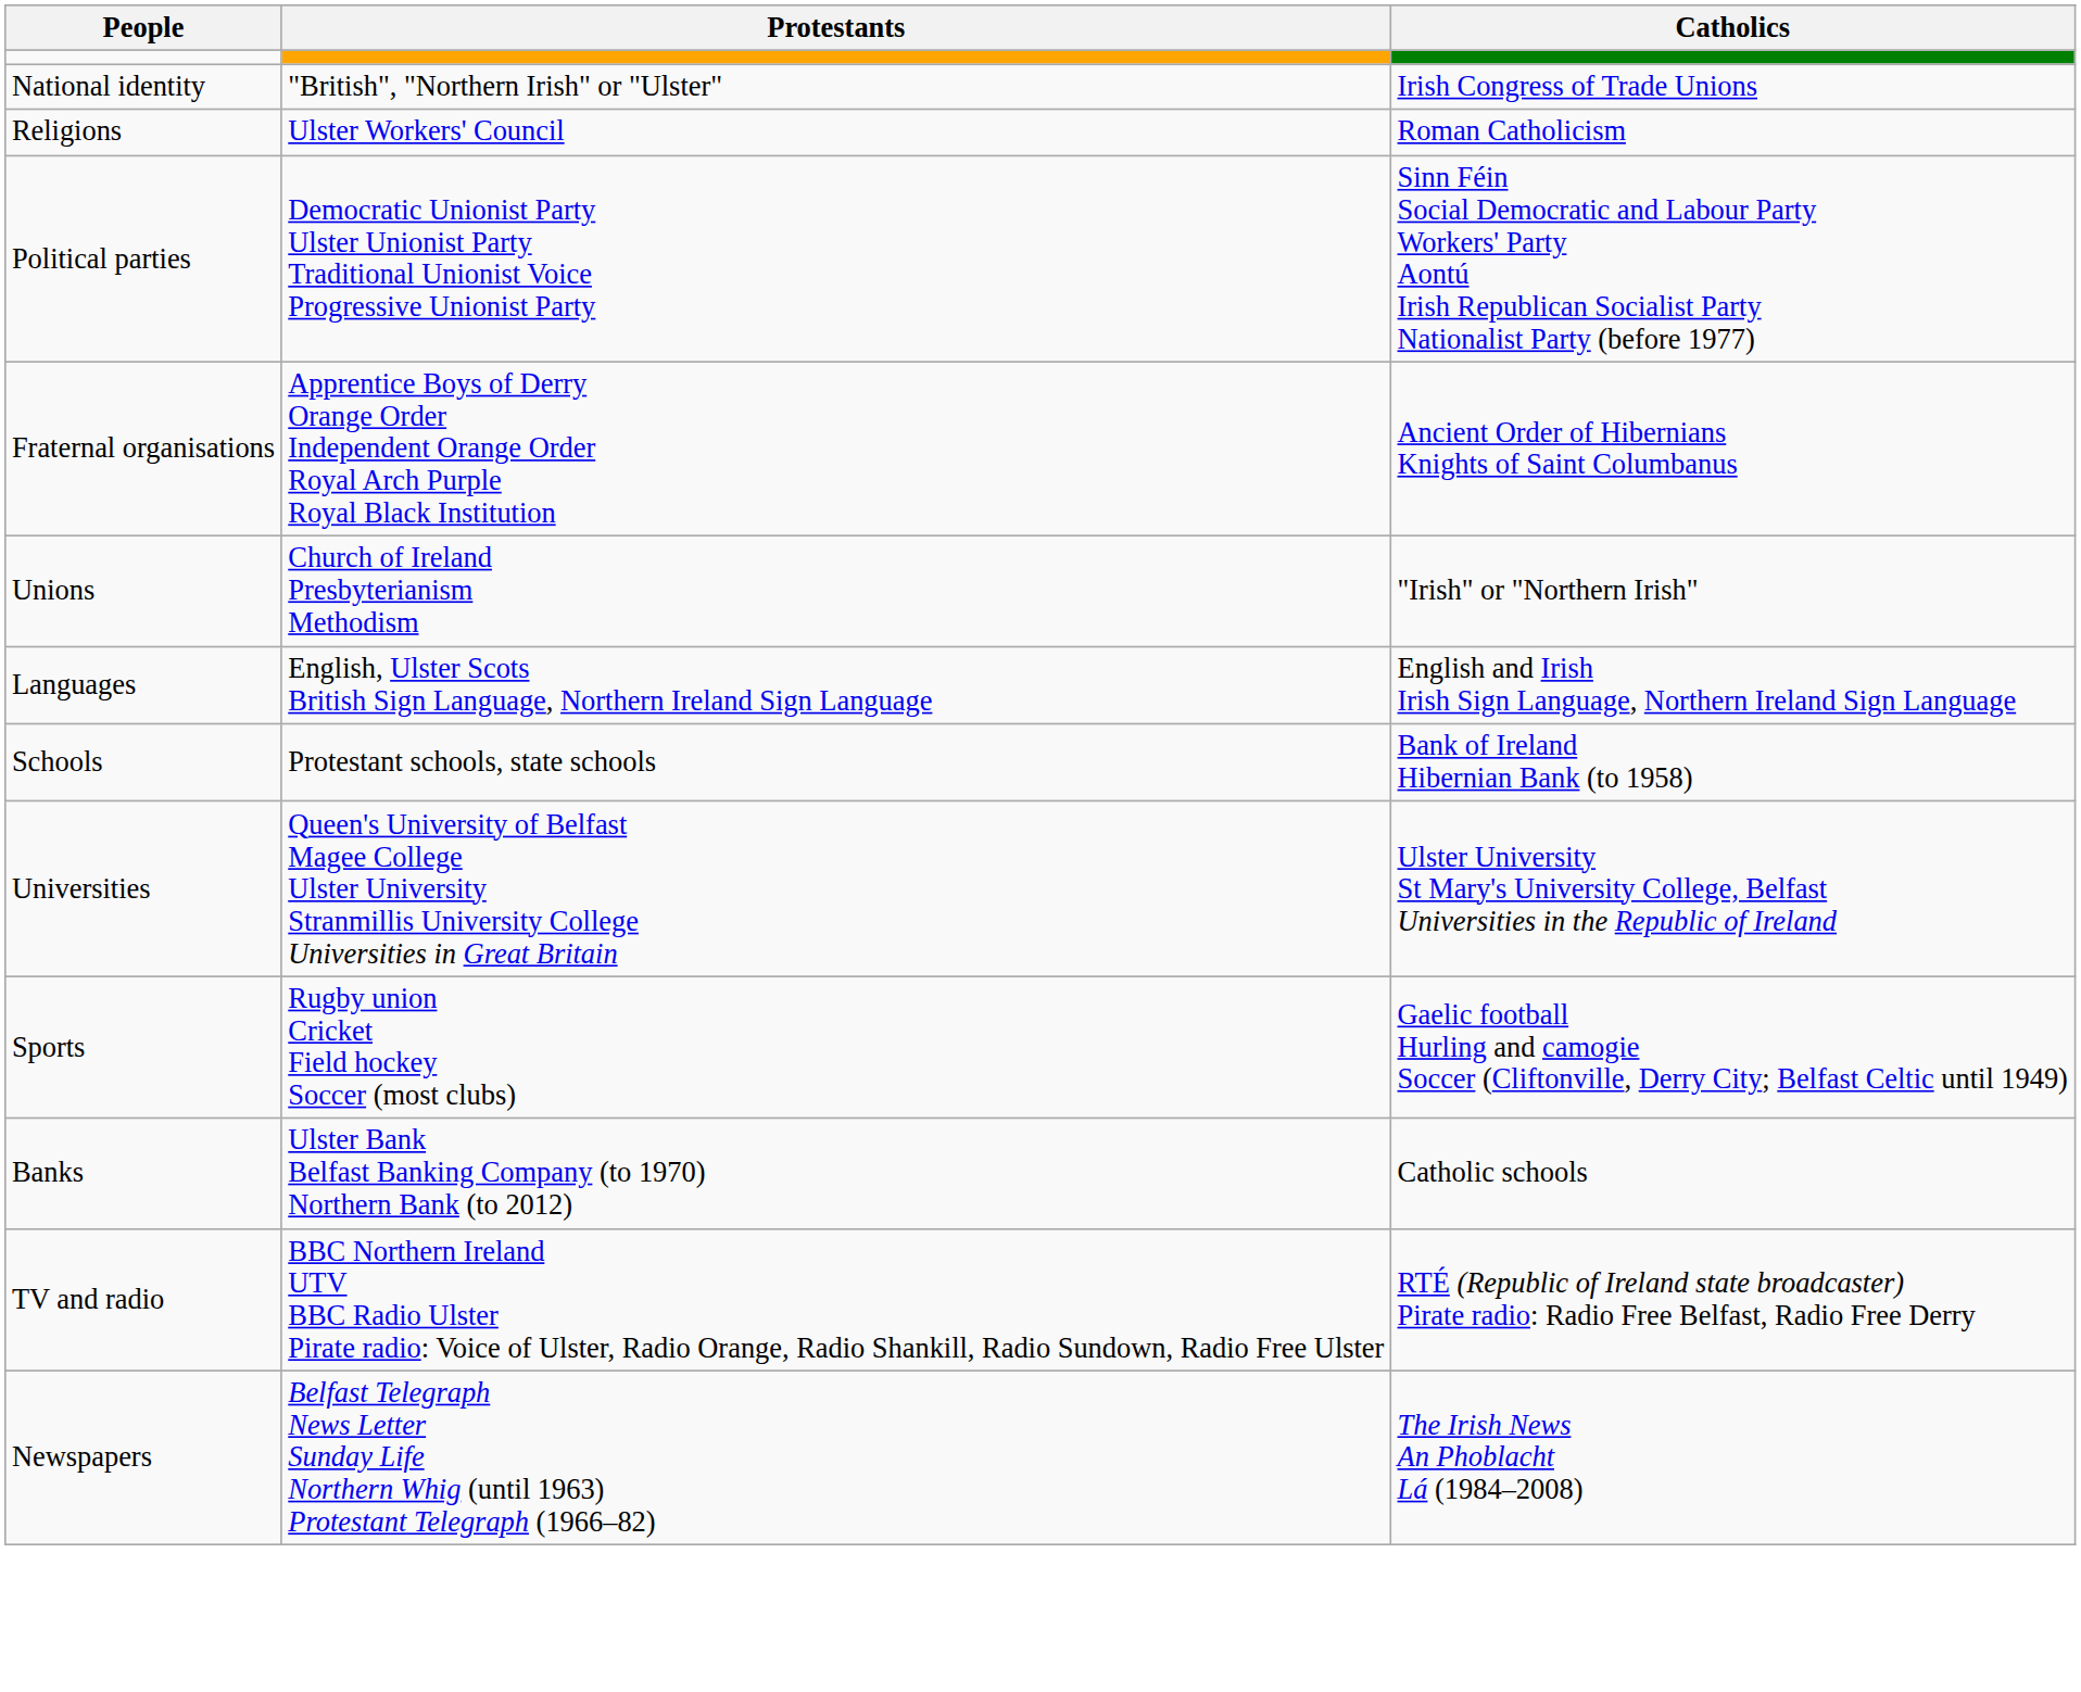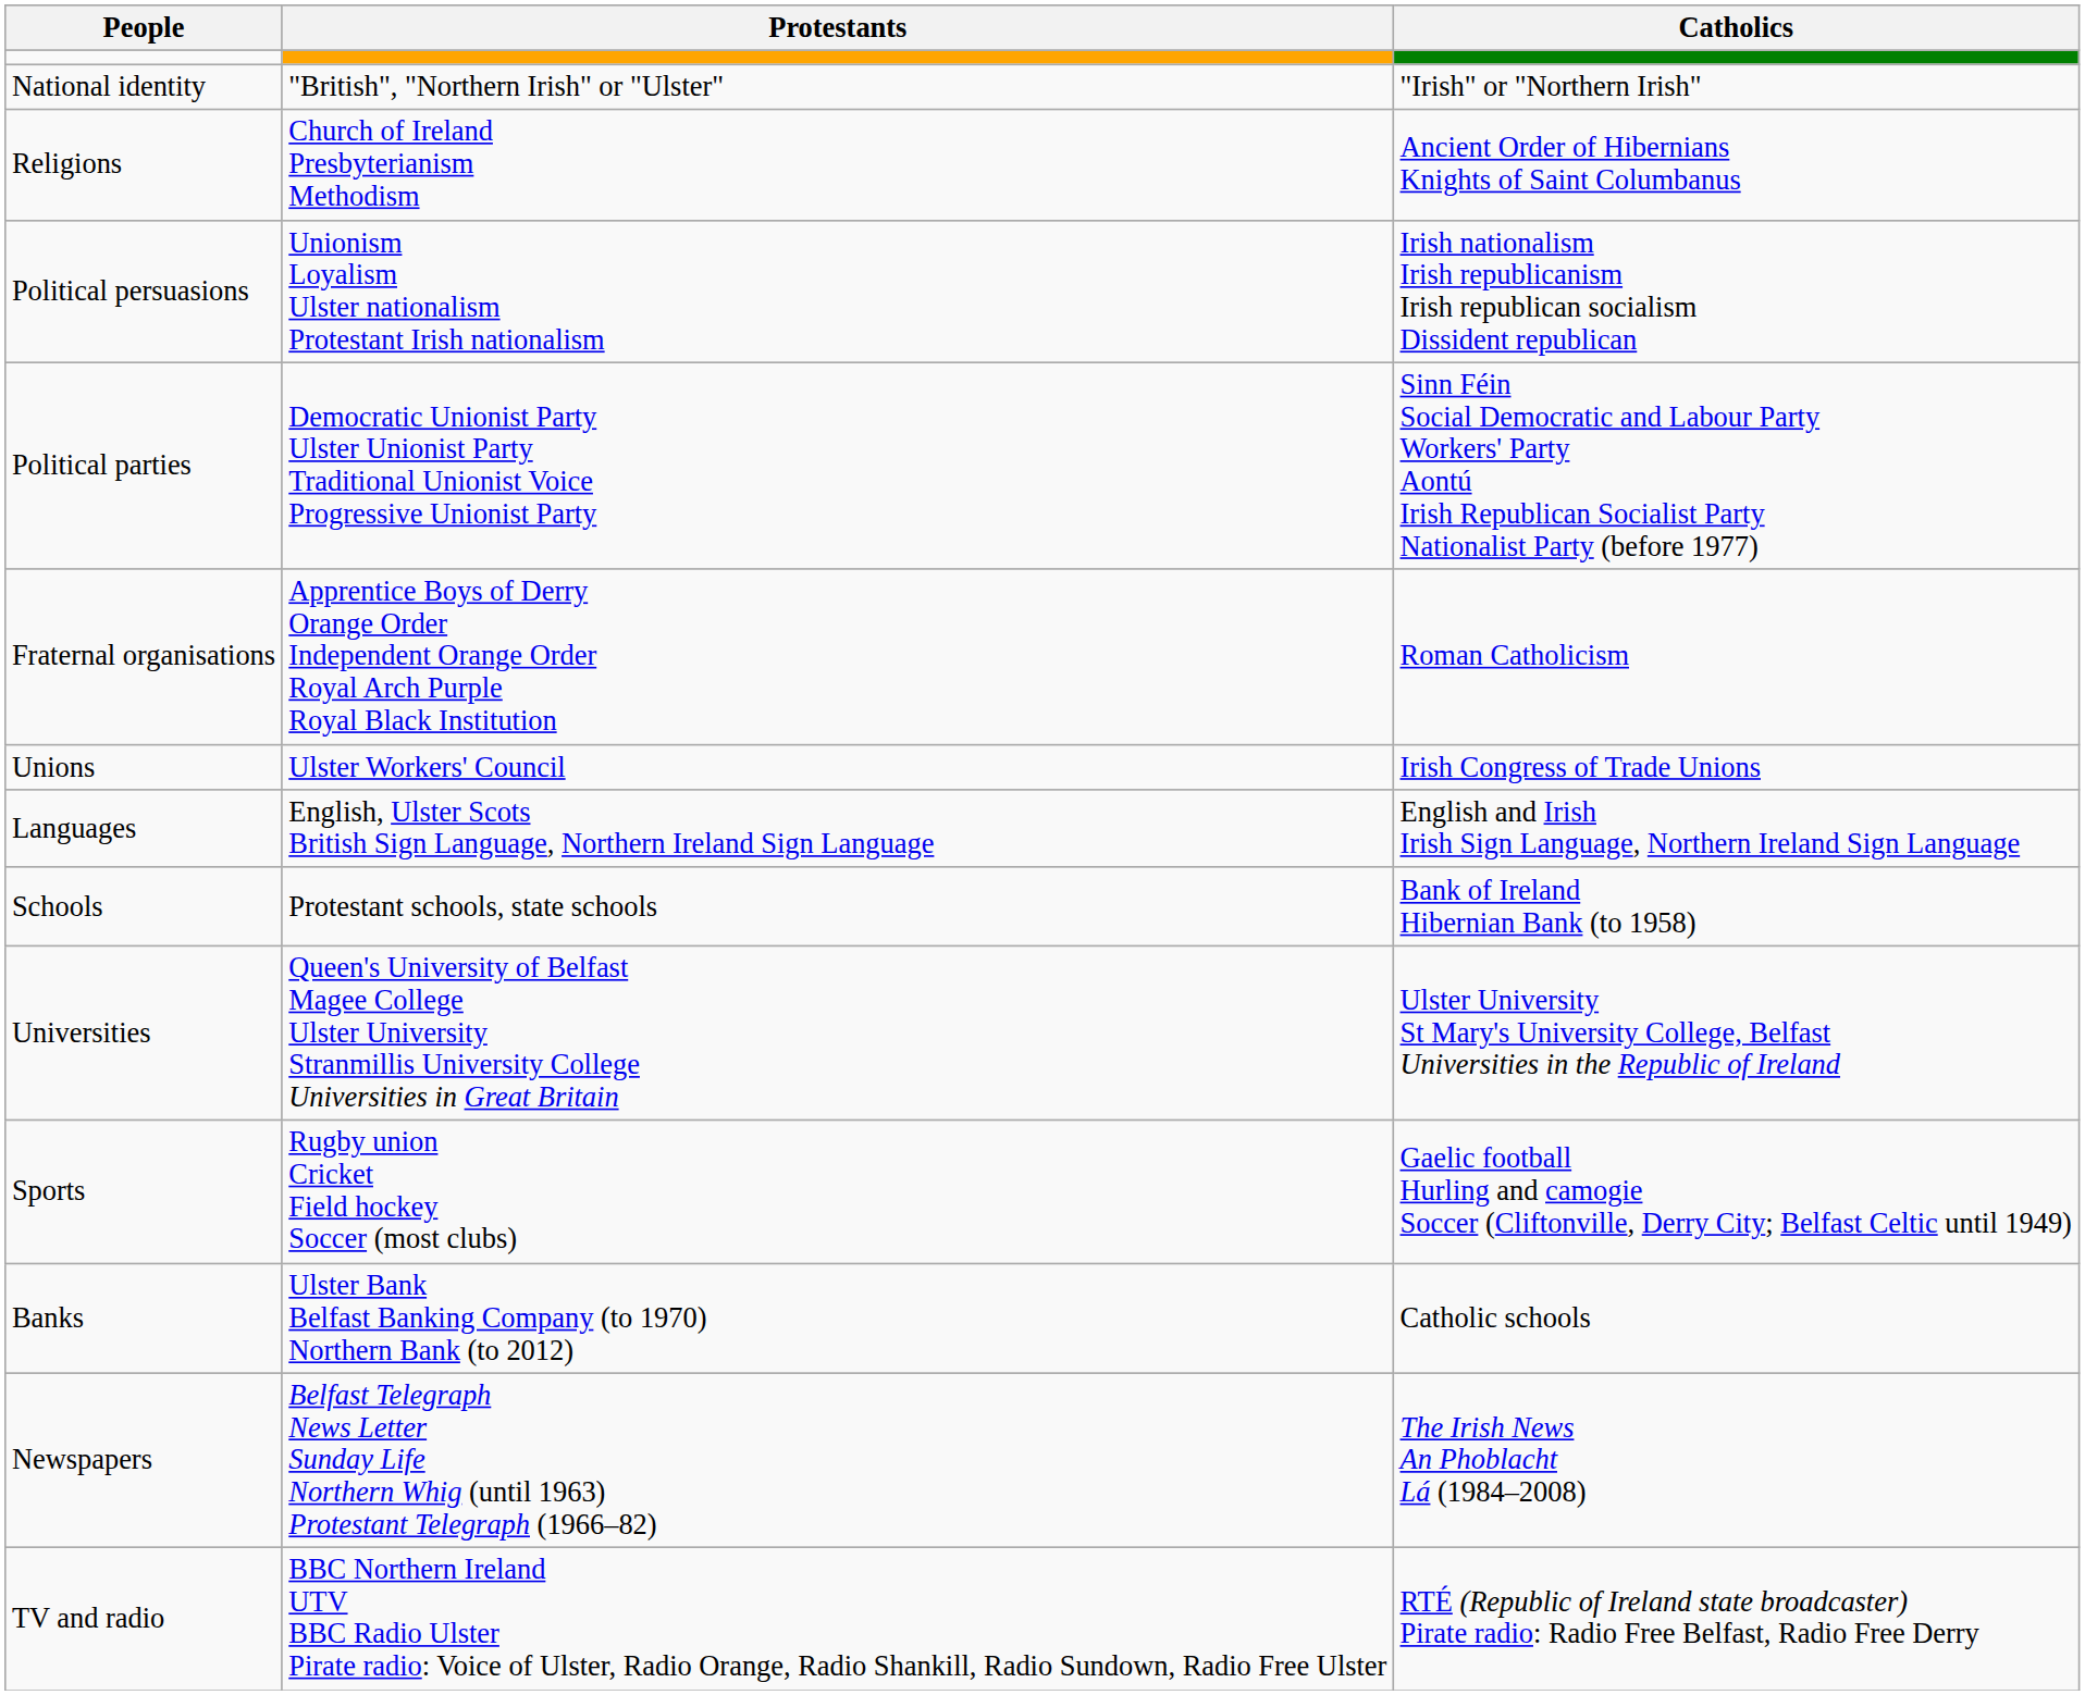National identity | Catholics: Irish Congress of Trade Unions -> "Irish" or "Northern Irish"
Religions | Protestants: Ulster Workers' Council -> Church of Ireland Presbyterianism Methodism
Religions | Catholics: Roman Catholicism -> Ancient Order of Hibernians Knights of Saint Columbanus
+ row: Political persuasions | Unionism Loyalism Ulster nationalism Protestant Irish nationalism | Irish nationalism Irish republicanism Irish republican socialism Dissident republican
Fraternal organisations | Catholics: Ancient Order of Hibernians Knights of Saint Columbanus -> Roman Catholicism
Unions | Protestants: Church of Ireland Presbyterianism Methodism -> Ulster Workers' Council
Unions | Catholics: "Irish" or "Northern Irish" -> Irish Congress of Trade Unions
rows swapped: Newspapers <-> TV and radio
